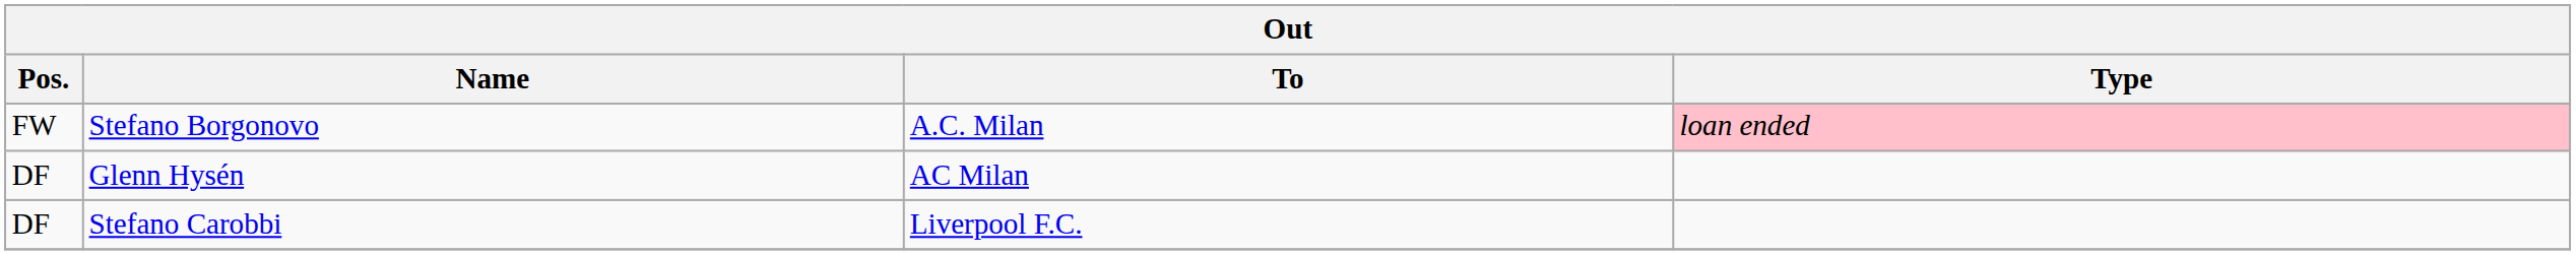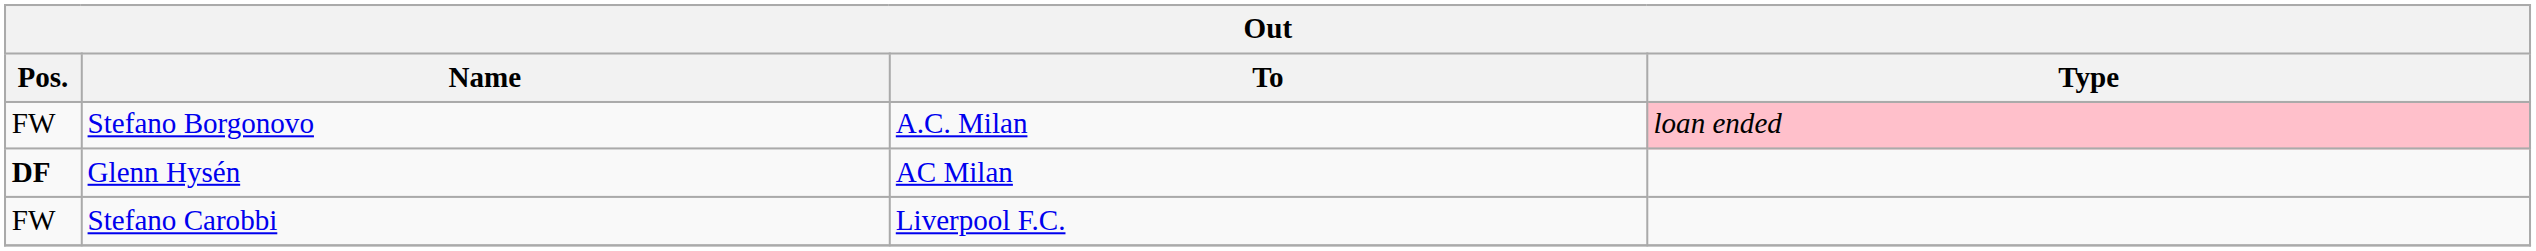Glenn Hysén | Pos.: normal -> bold
Stefano Carobbi | Pos.: DF -> FW
